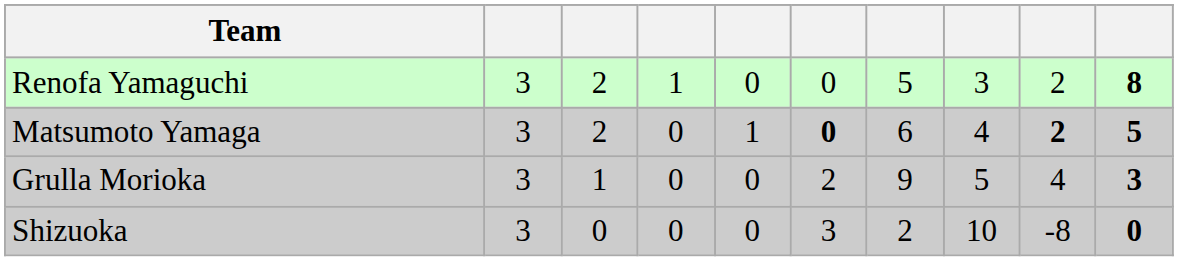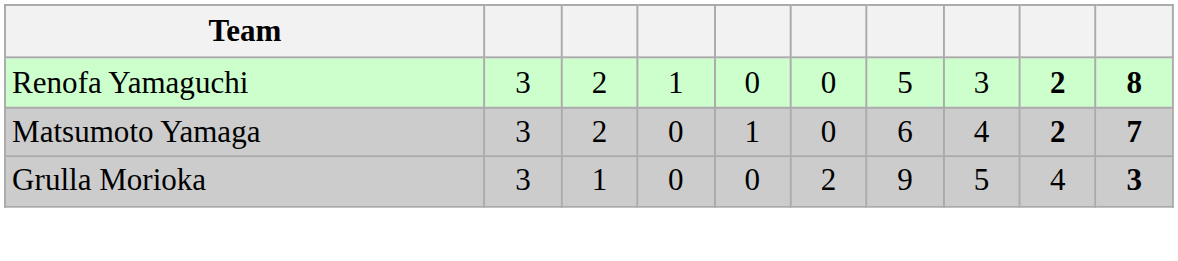Renofa Yamaguchi | column 9: normal -> bold
Matsumoto Yamaga | column 6: bold -> normal
Matsumoto Yamaga | column 10: 5 -> 7
- row: Shizuoka | 3 | 0 | 0 | 0 | 3 | 2 | 10 | -8 | 0
